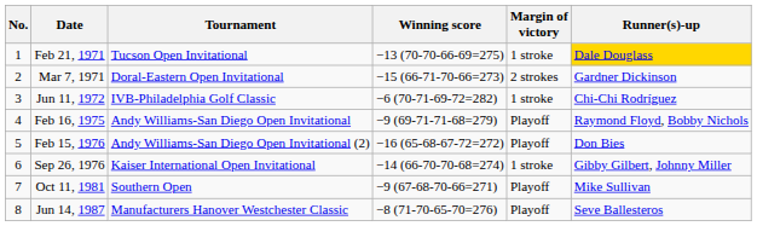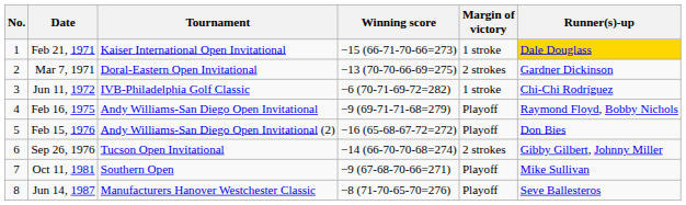Feb 21, 1971 | Tournament: Tucson Open Invitational -> Kaiser International Open Invitational
Feb 21, 1971 | Winning score: −13 (70-70-66-69=275) -> −15 (66-71-70-66=273)
Mar 7, 1971 | Winning score: −15 (66-71-70-66=273) -> −13 (70-70-66-69=275)
Sep 26, 1976 | Tournament: Kaiser International Open Invitational -> Tucson Open Invitational
Sep 26, 1976 | Margin of victory: 1 stroke -> 2 strokes
